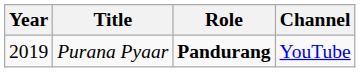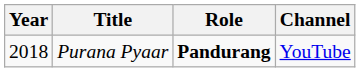Purana Pyaar | Year: 2019 -> 2018
